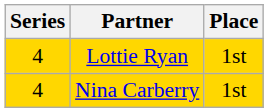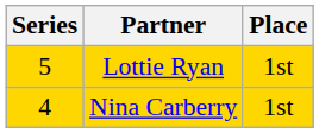Lottie Ryan | Series: 4 -> 5
